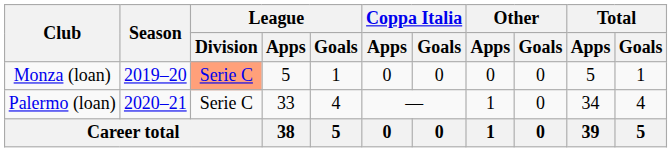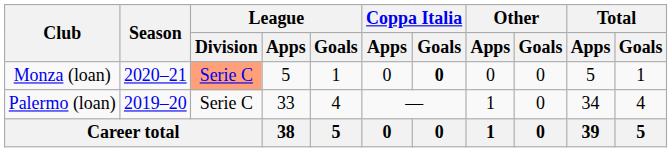Monza (loan) | Season: 2019–20 -> 2020–21
Monza (loan) | Coppa Italia / Goals: normal -> bold
Palermo (loan) | Season: 2020–21 -> 2019–20
